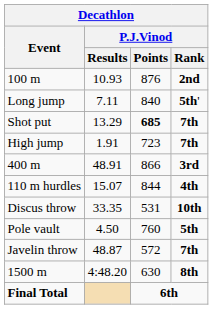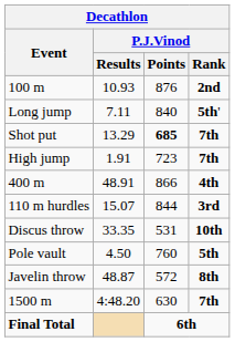400 m | P.J.Vinod / Rank: 3rd -> 4th
110 m hurdles | P.J.Vinod / Rank: 4th -> 3rd
Javelin throw | P.J.Vinod / Rank: 7th -> 8th
1500 m | P.J.Vinod / Rank: 8th -> 7th
